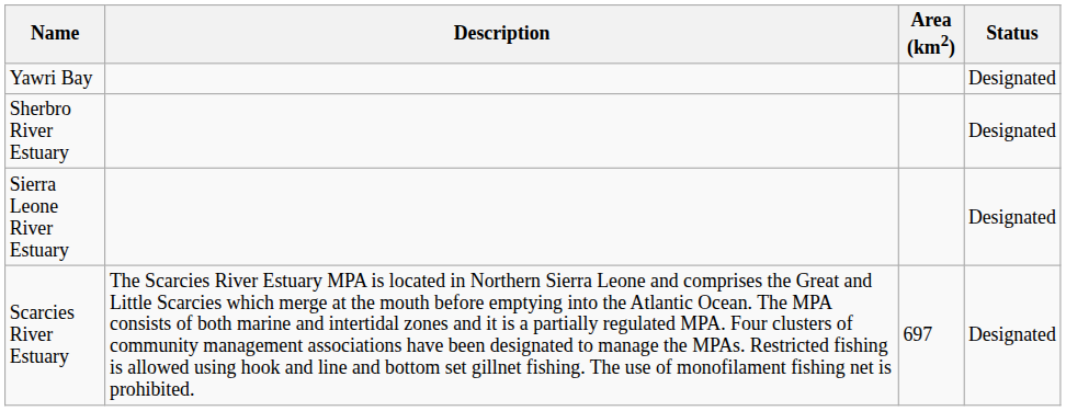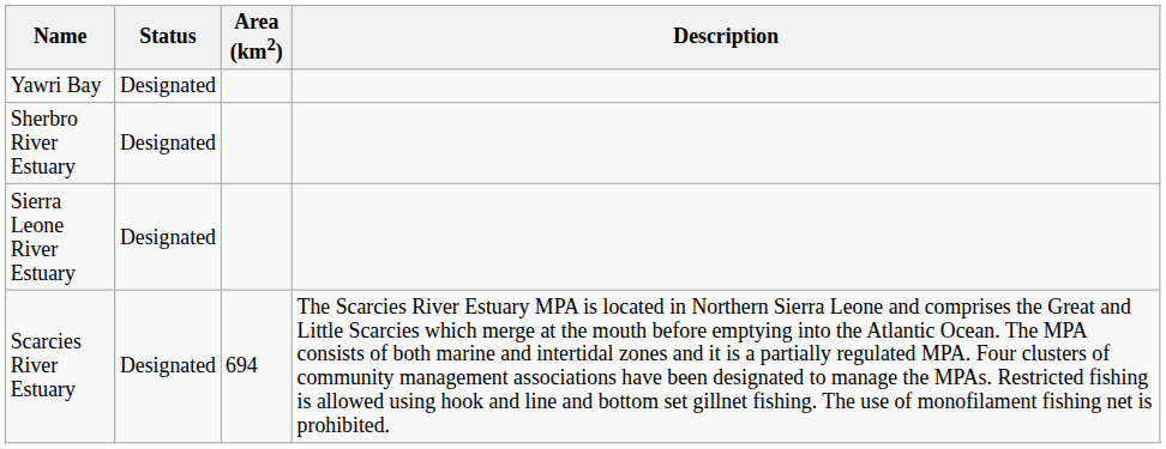columns swapped: Status <-> Description
Scarcies River Estuary | Area (km2): 697 -> 694
